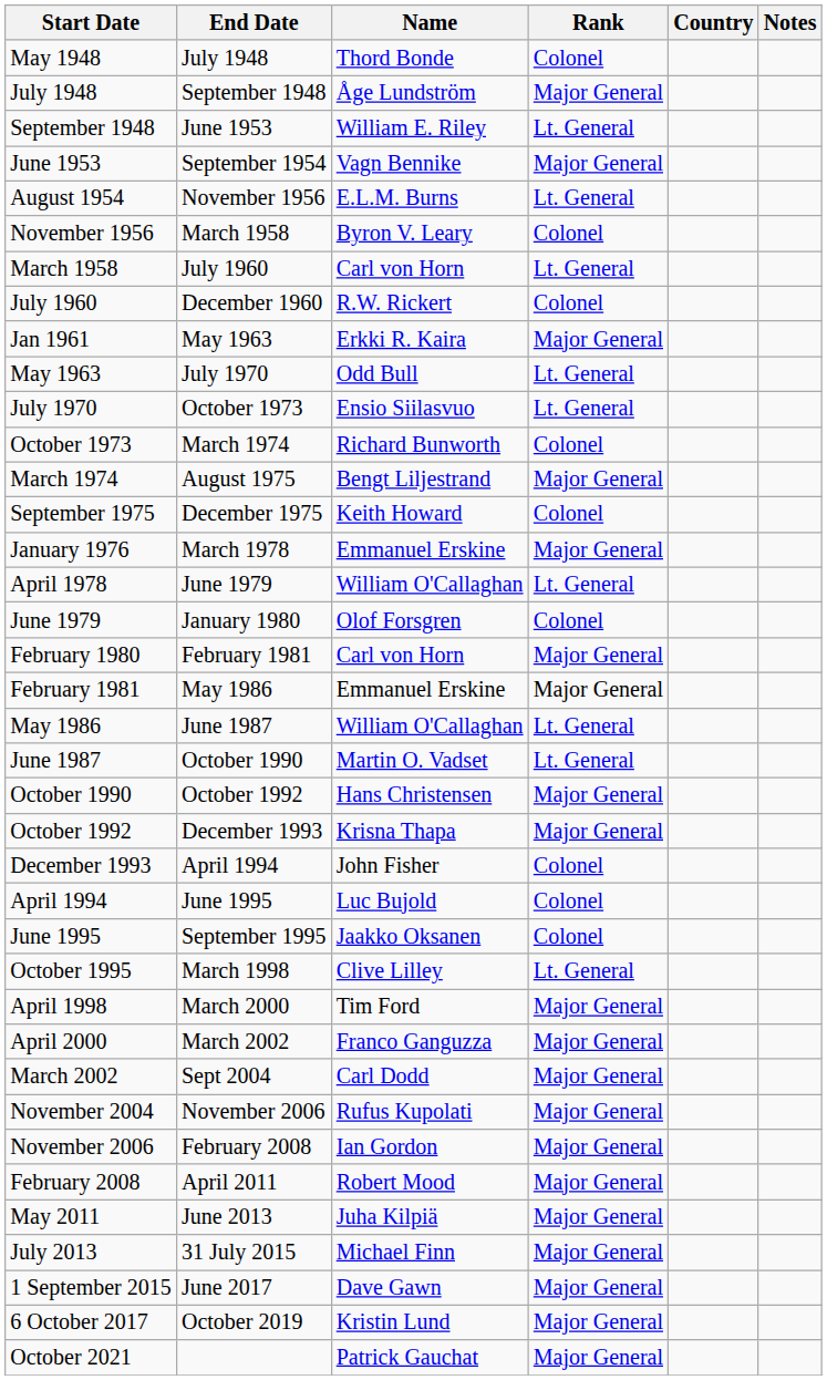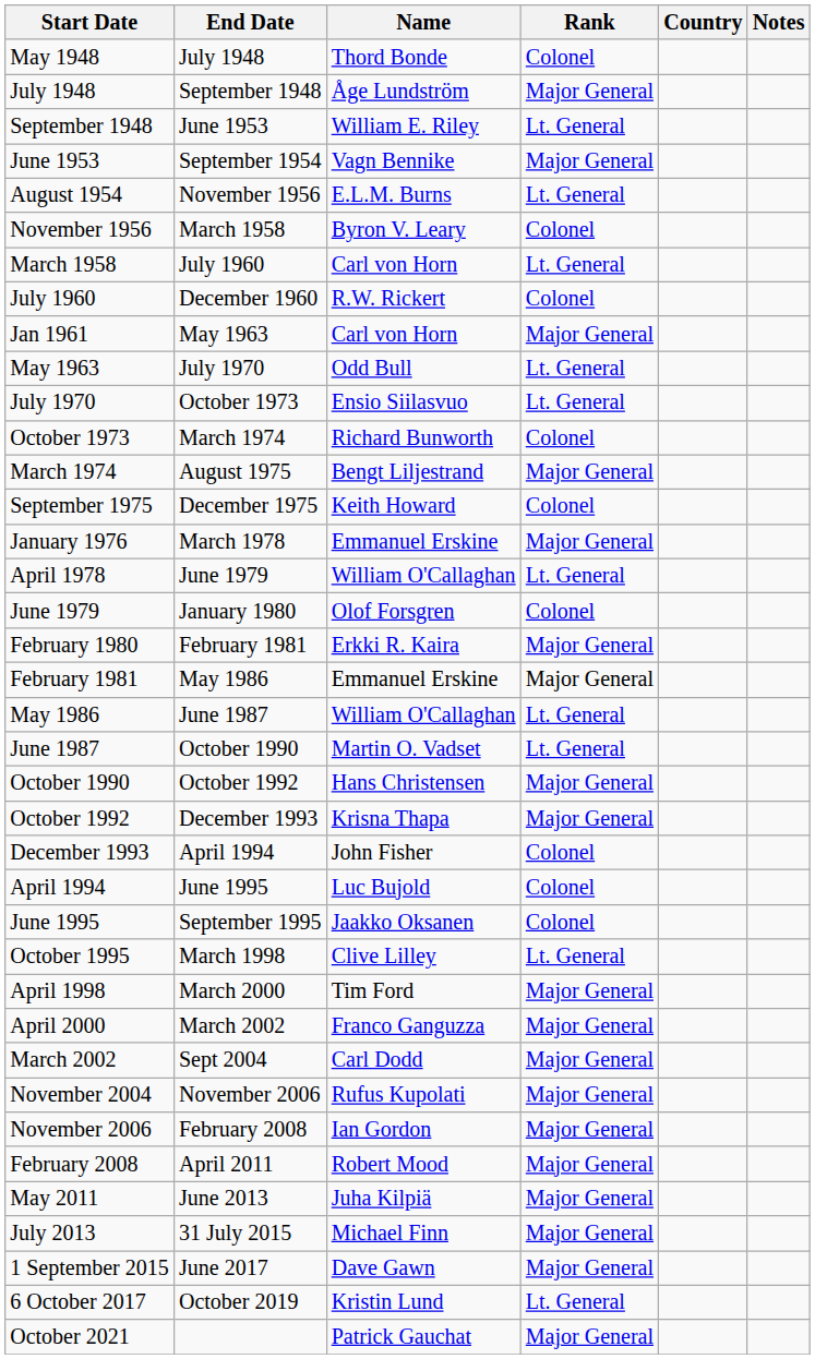Jan 1961 | Name: Erkki R. Kaira -> Carl von Horn
February 1980 | Name: Carl von Horn -> Erkki R. Kaira
6 October 2017 | Rank: Major General -> Lt. General
